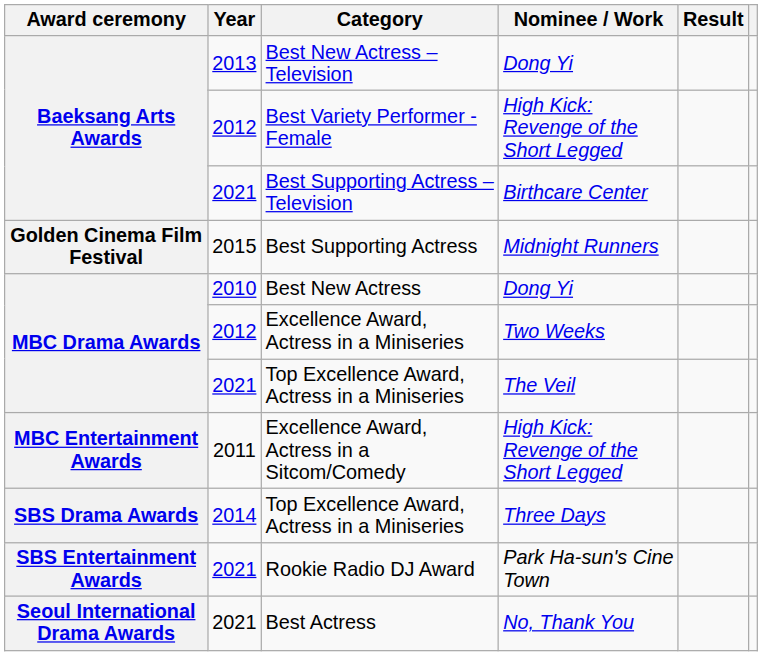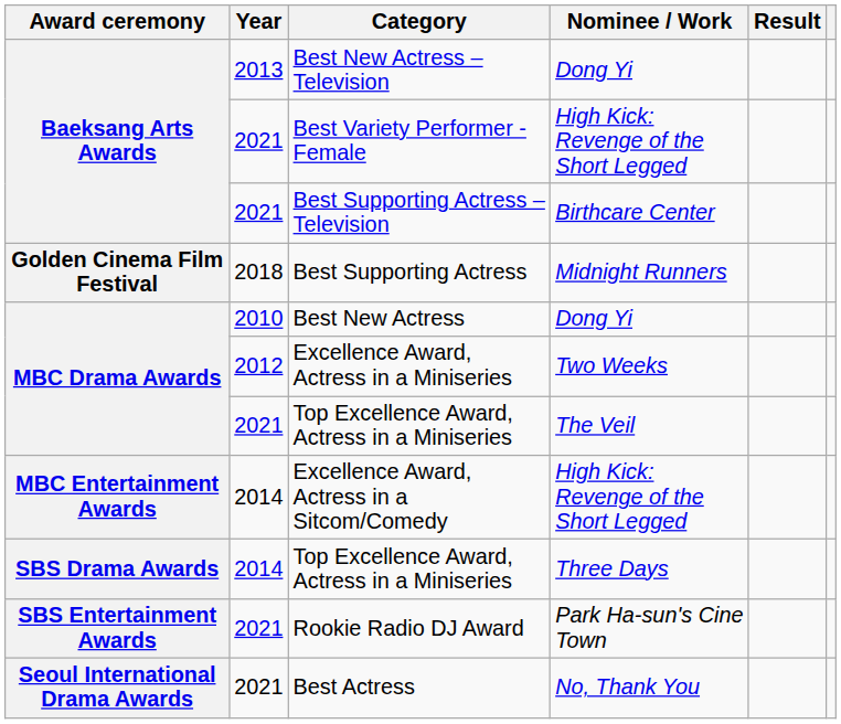Best Variety Performer - Female | Year: 2012 -> 2021
Best Supporting Actress | Year: 2015 -> 2018
Excellence Award, Actress in a Sitcom/Comedy | Year: 2011 -> 2014
